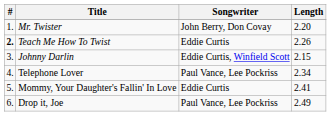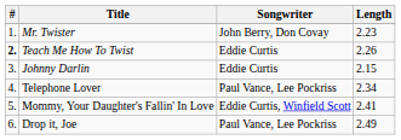Mr. Twister | Length: 2.20 -> 2.23
Johnny Darlin | Songwriter: Eddie Curtis, Winfield Scott -> Eddie Curtis
Mommy, Your Daughter's Fallin' In Love | Songwriter: Eddie Curtis -> Eddie Curtis, Winfield Scott
